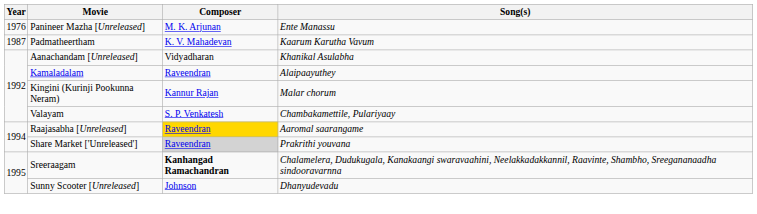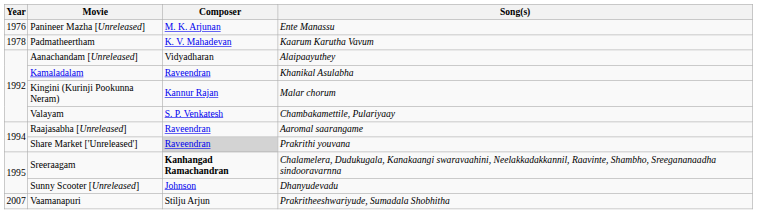Padmatheertham | Year: 1987 -> 1978
Aanachandam [Unreleased] | Song(s): Khanikal Asulabha -> Alaipaayuthey
Kamaladalam | Song(s): Alaipaayuthey -> Khanikal Asulabha
Raajasabha [Unreleased] | Composer: gold background -> no background
+ row: 2007 | Vaamanapuri | Stilju Arjun | Prakritheeshwariyude, Sumadala Shobhitha
